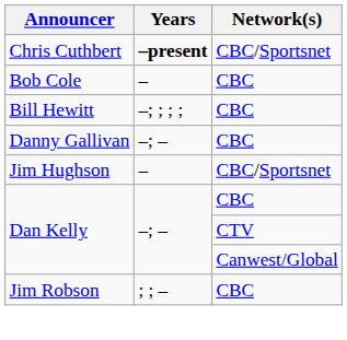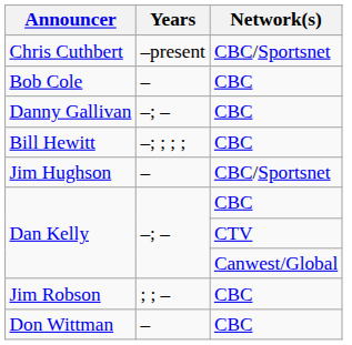Chris Cuthbert | Years: bold -> normal
rows swapped: Danny Gallivan <-> Bill Hewitt
+ row: Don Wittman | – | CBC
